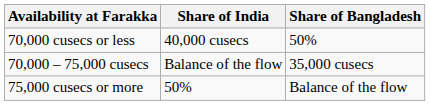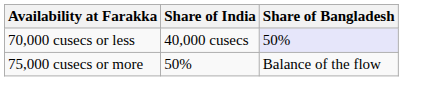70,000 cusecs or less | Share of Bangladesh: no background -> lavender background
- row: 70,000 – 75,000 cusecs | Balance of the flow | 35,000 cusecs
